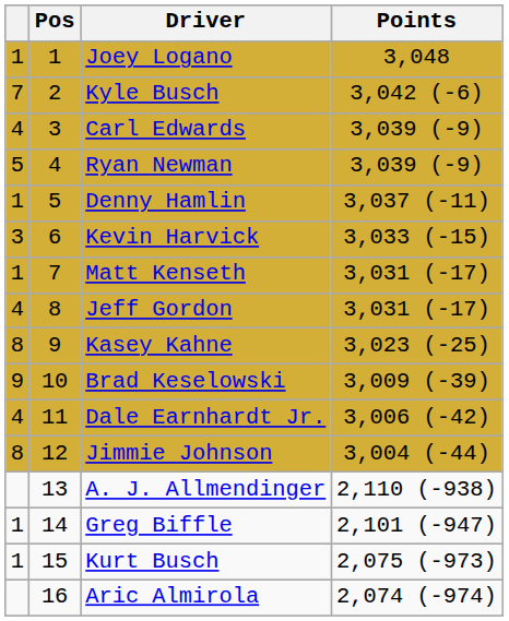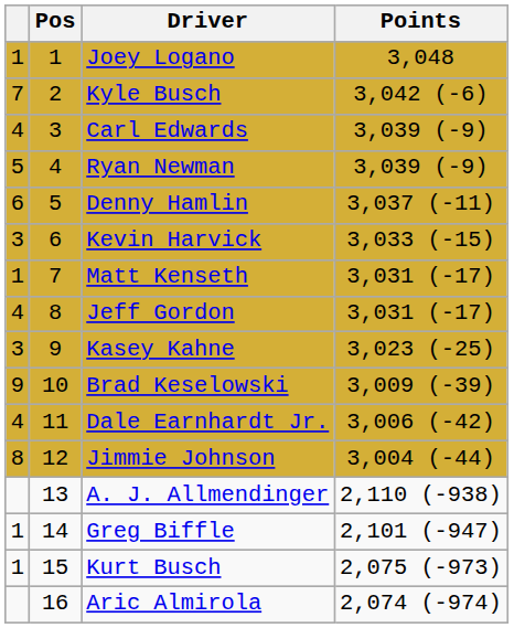Denny Hamlin | column 1: 1 -> 6
Kasey Kahne | column 1: 8 -> 3
